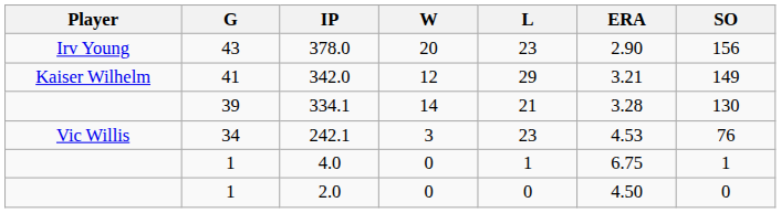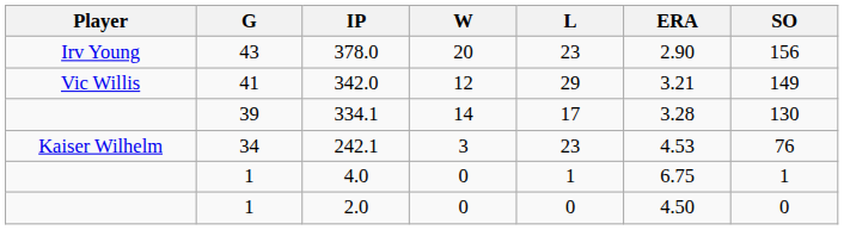342.0 | Player: Kaiser Wilhelm -> Vic Willis
334.1 | L: 21 -> 17
242.1 | Player: Vic Willis -> Kaiser Wilhelm
